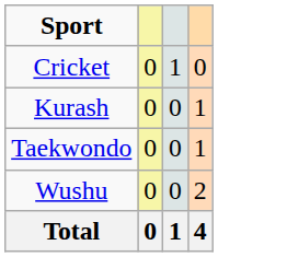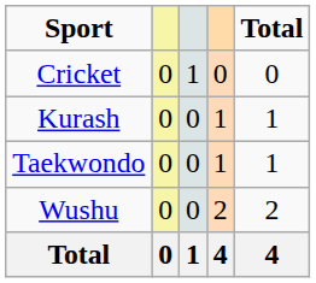+ column: Total | 0 | 1 | 1 | 2 | 4
